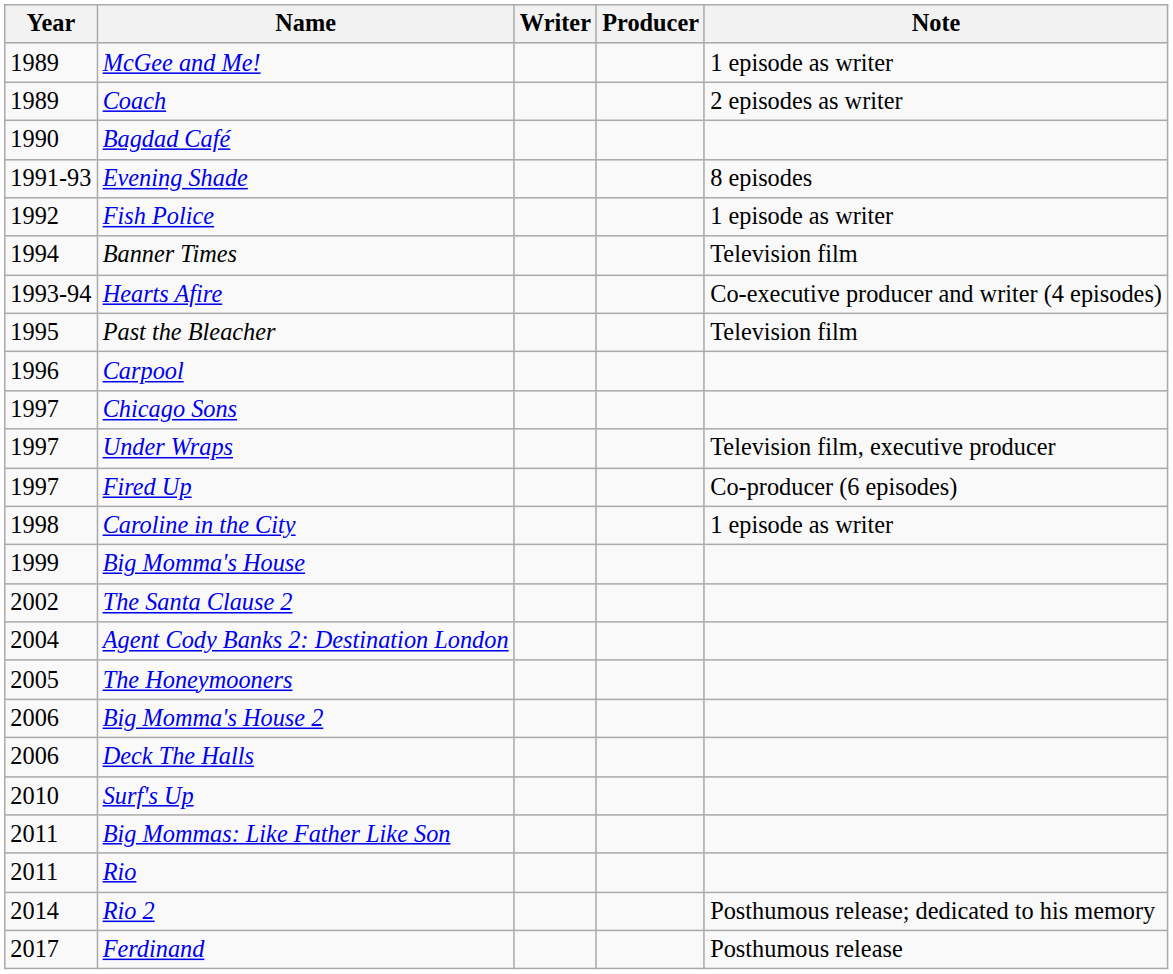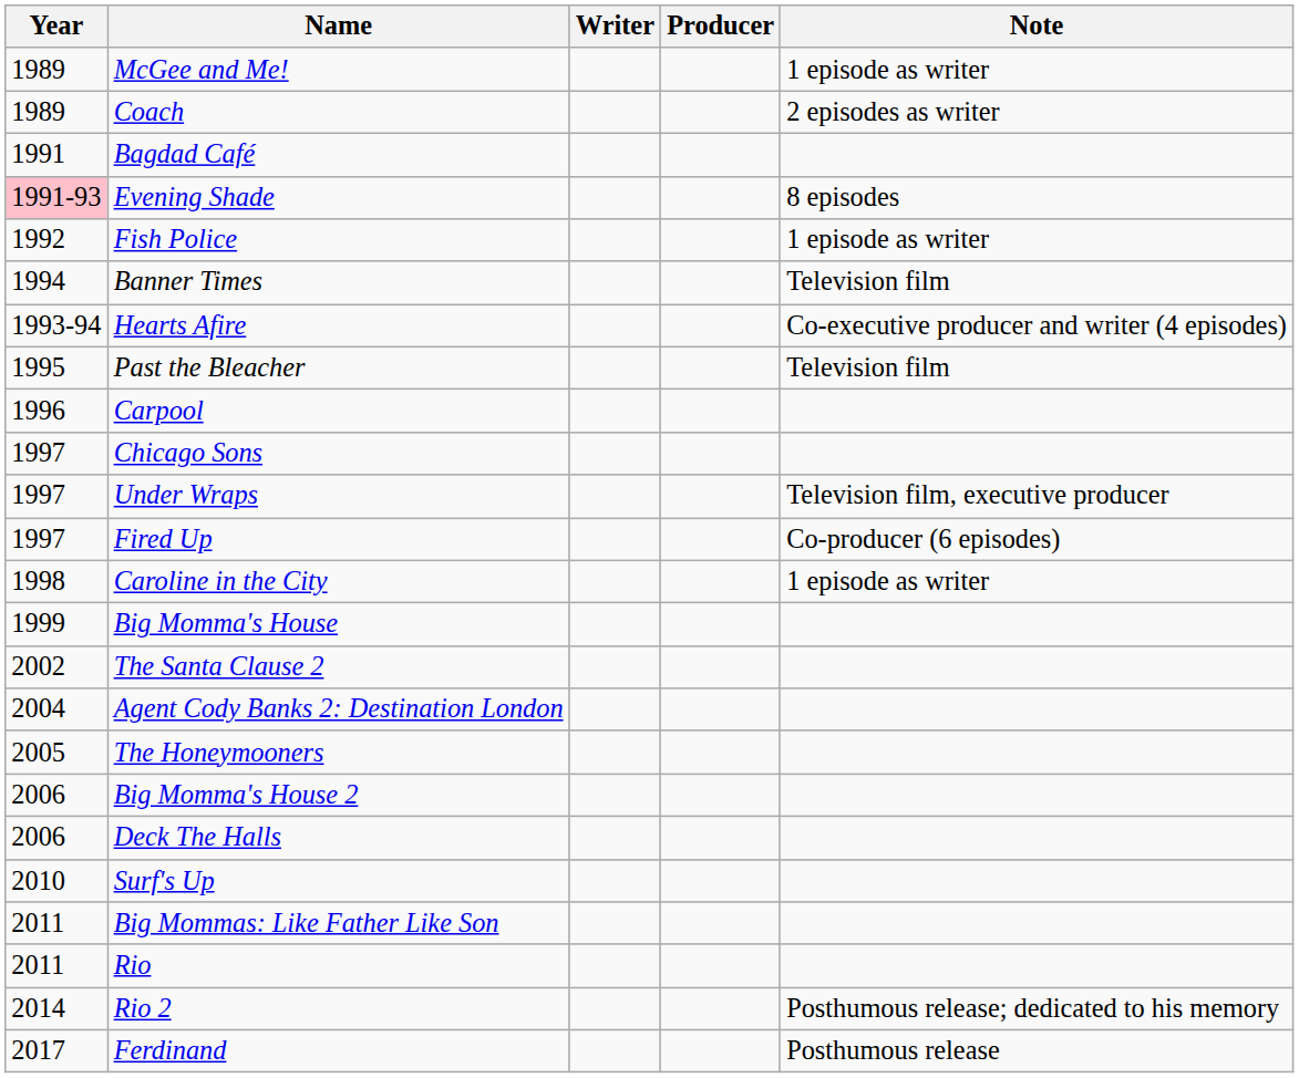Bagdad Café | Year: 1990 -> 1991
Evening Shade | Year: no background -> pink background
